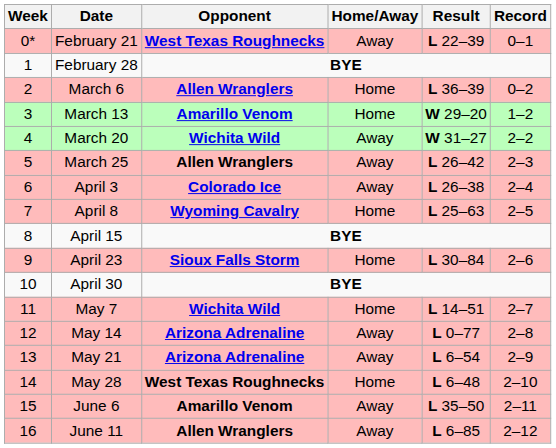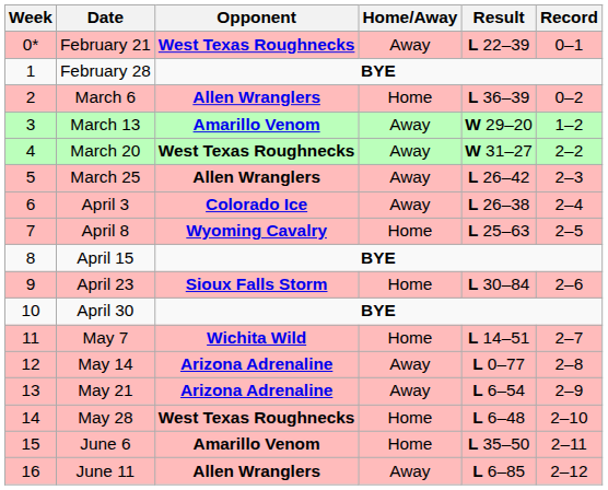March 13 | Home/Away: Home -> Away
March 20 | Opponent: Wichita Wild -> West Texas Roughnecks
June 6 | Home/Away: Away -> Home
